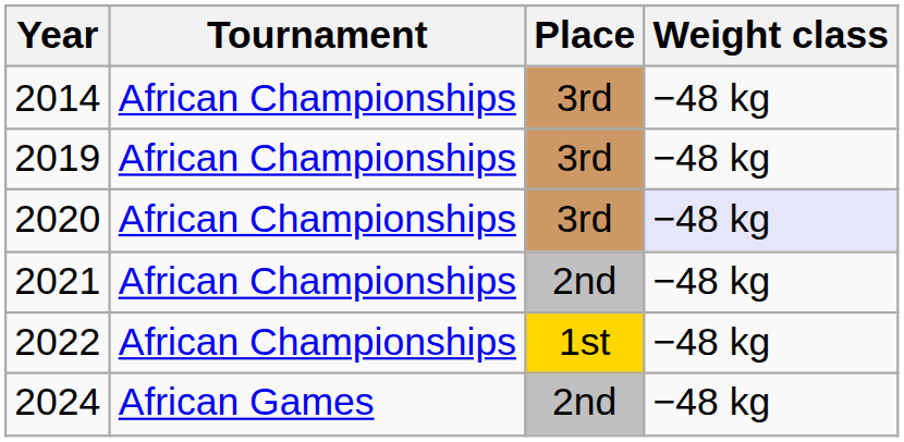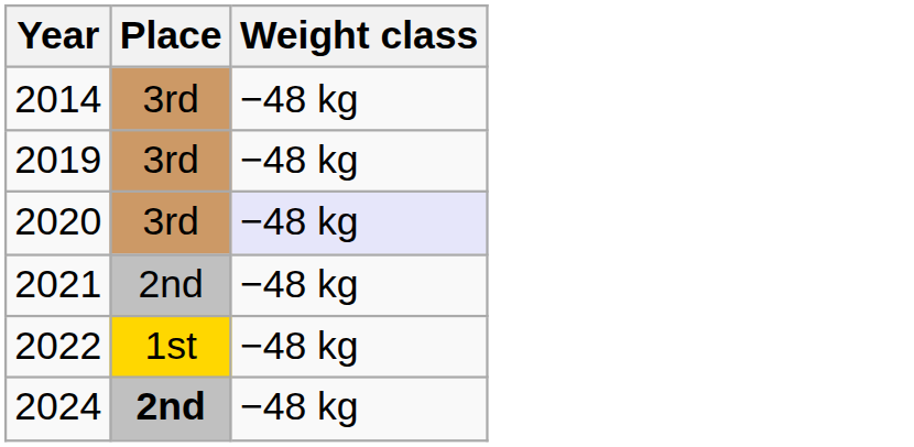- column: Tournament | African Championships | African Championships | African Championships | African Championships | African Championships | African Games
2024 | Place: normal -> bold
